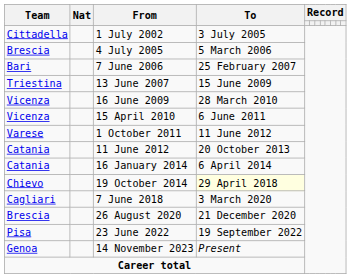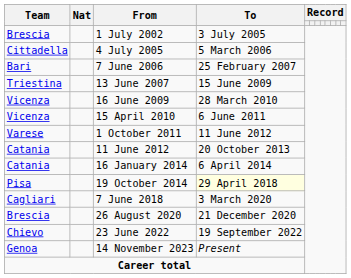1 July 2002 | Team: Cittadella -> Brescia
4 July 2005 | Team: Brescia -> Cittadella
19 October 2014 | Team: Chievo -> Pisa
23 June 2022 | Team: Pisa -> Chievo
